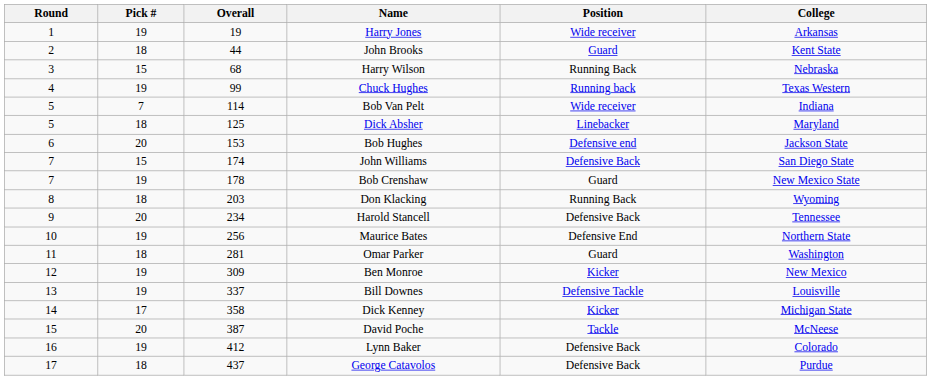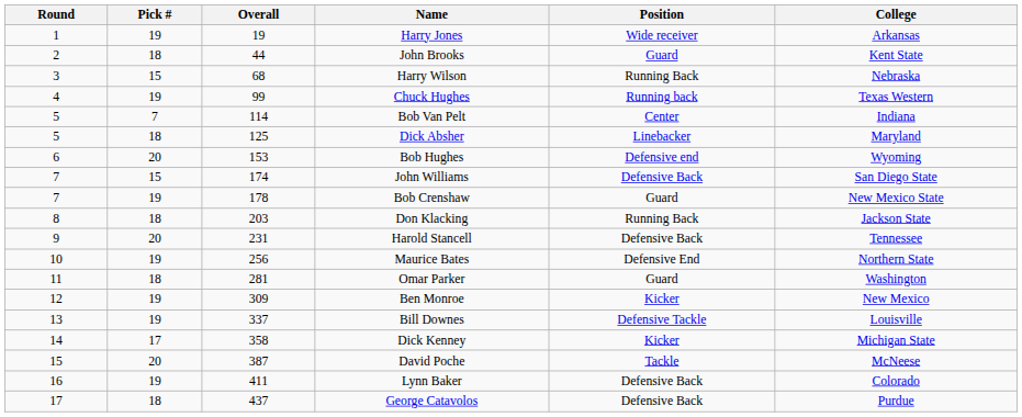Bob Van Pelt | Position: Wide receiver -> Center
Bob Hughes | College: Jackson State -> Wyoming
Don Klacking | College: Wyoming -> Jackson State
Harold Stancell | Overall: 234 -> 231
Lynn Baker | Overall: 412 -> 411
